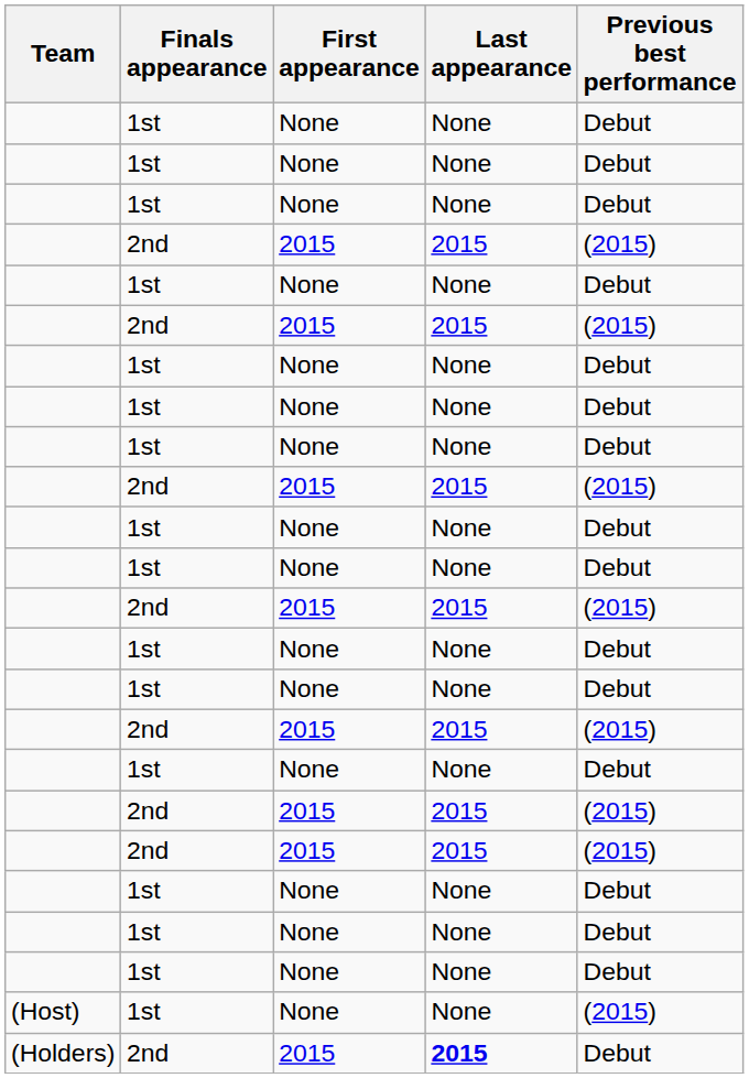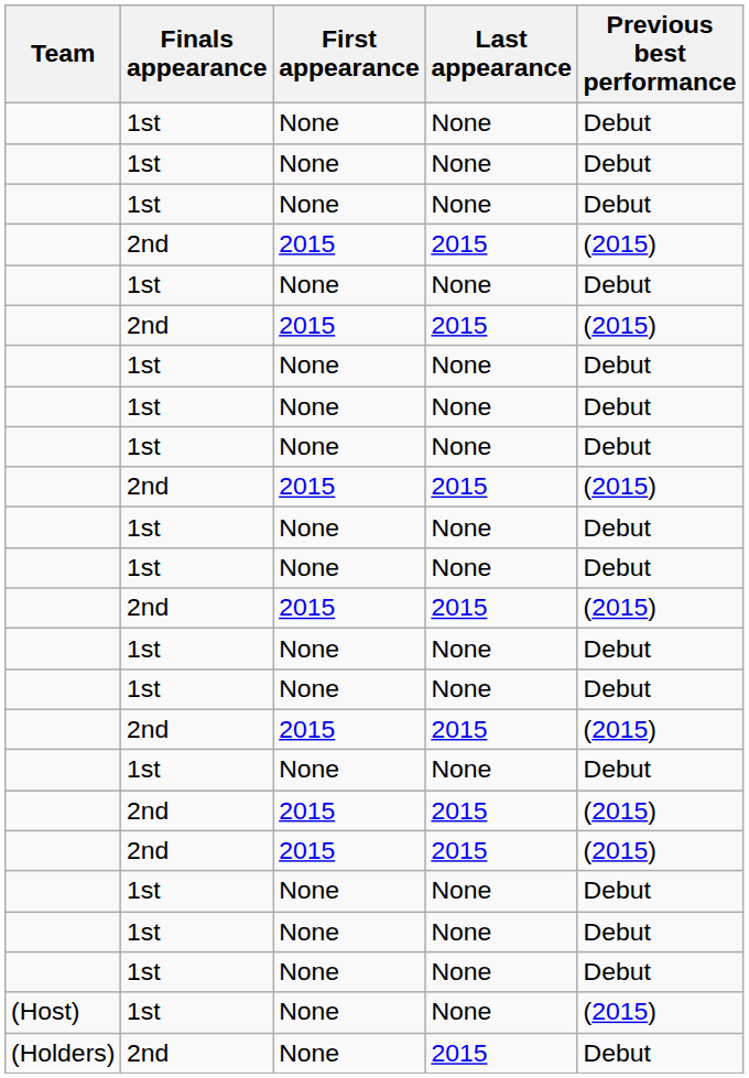(Holders) | First appearance: 2015 -> None
(Holders) | Last appearance: bold -> normal
